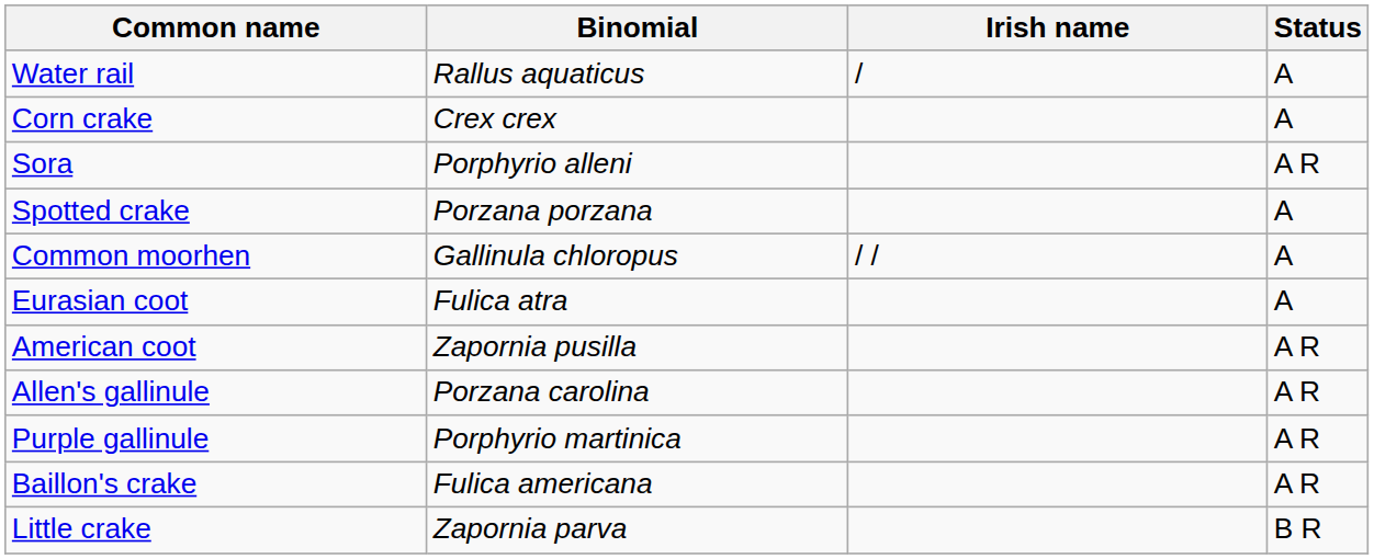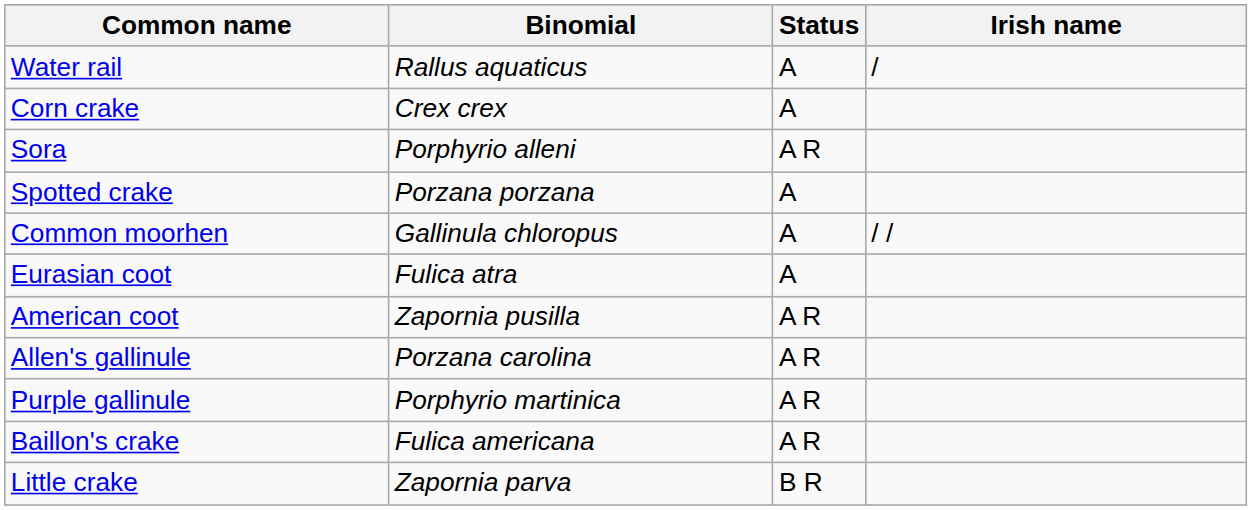columns swapped: Irish name <-> Status
